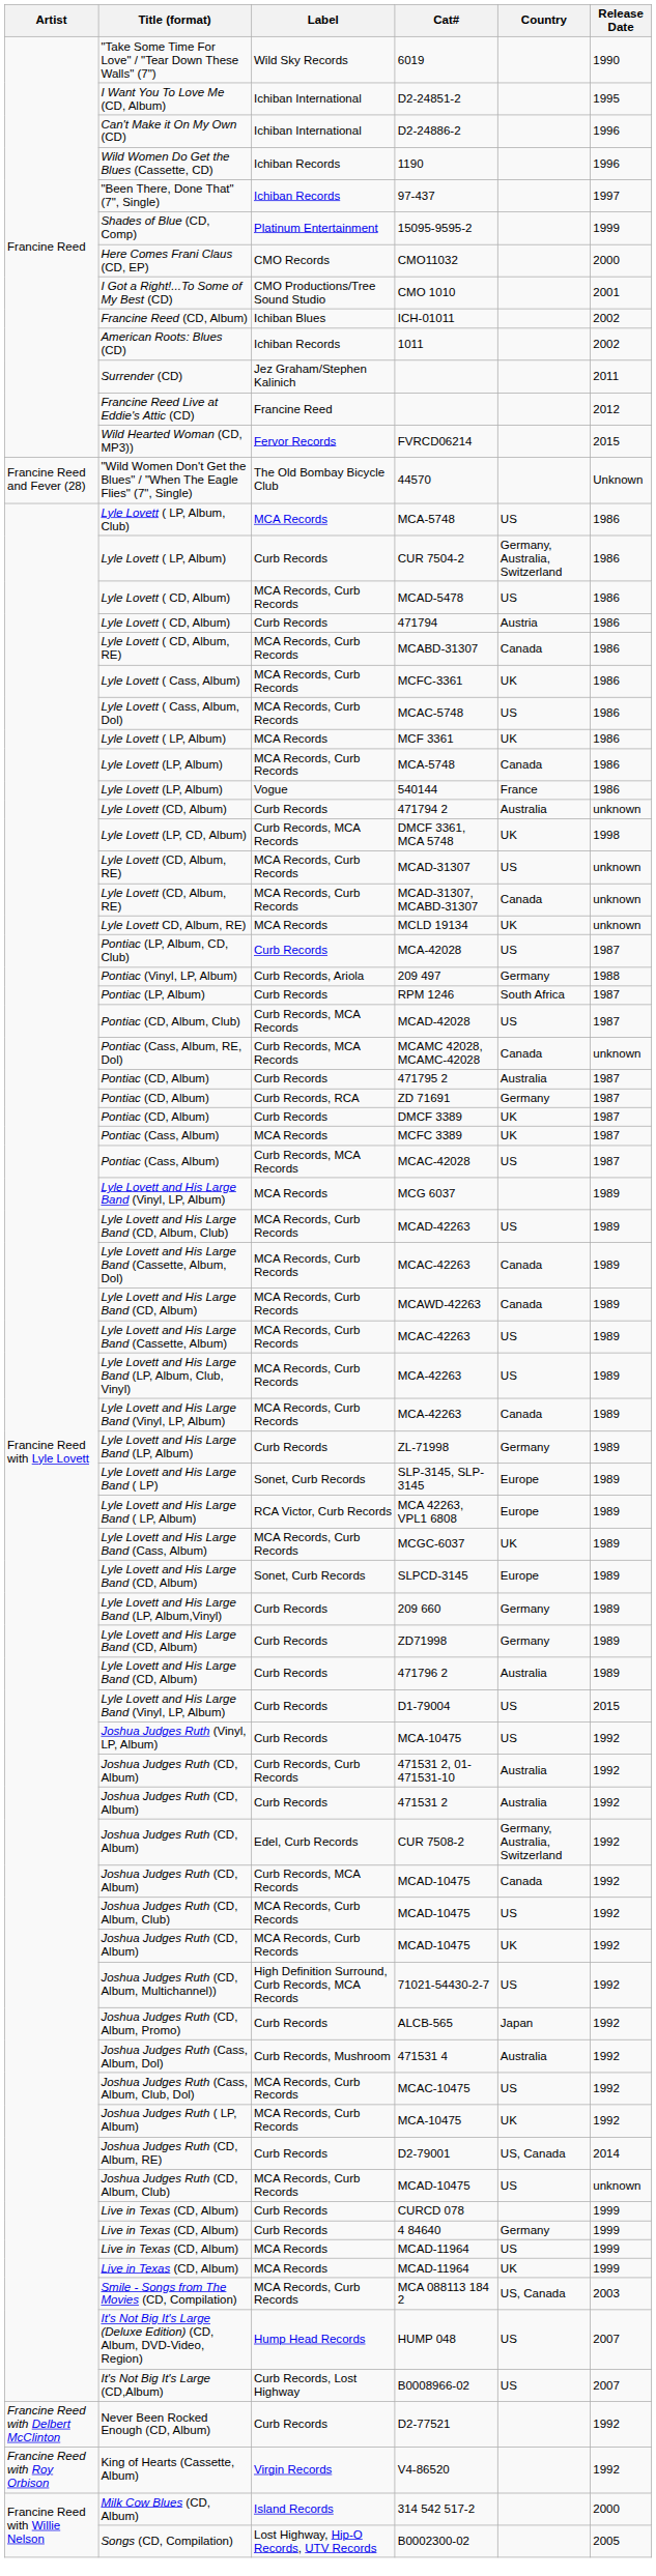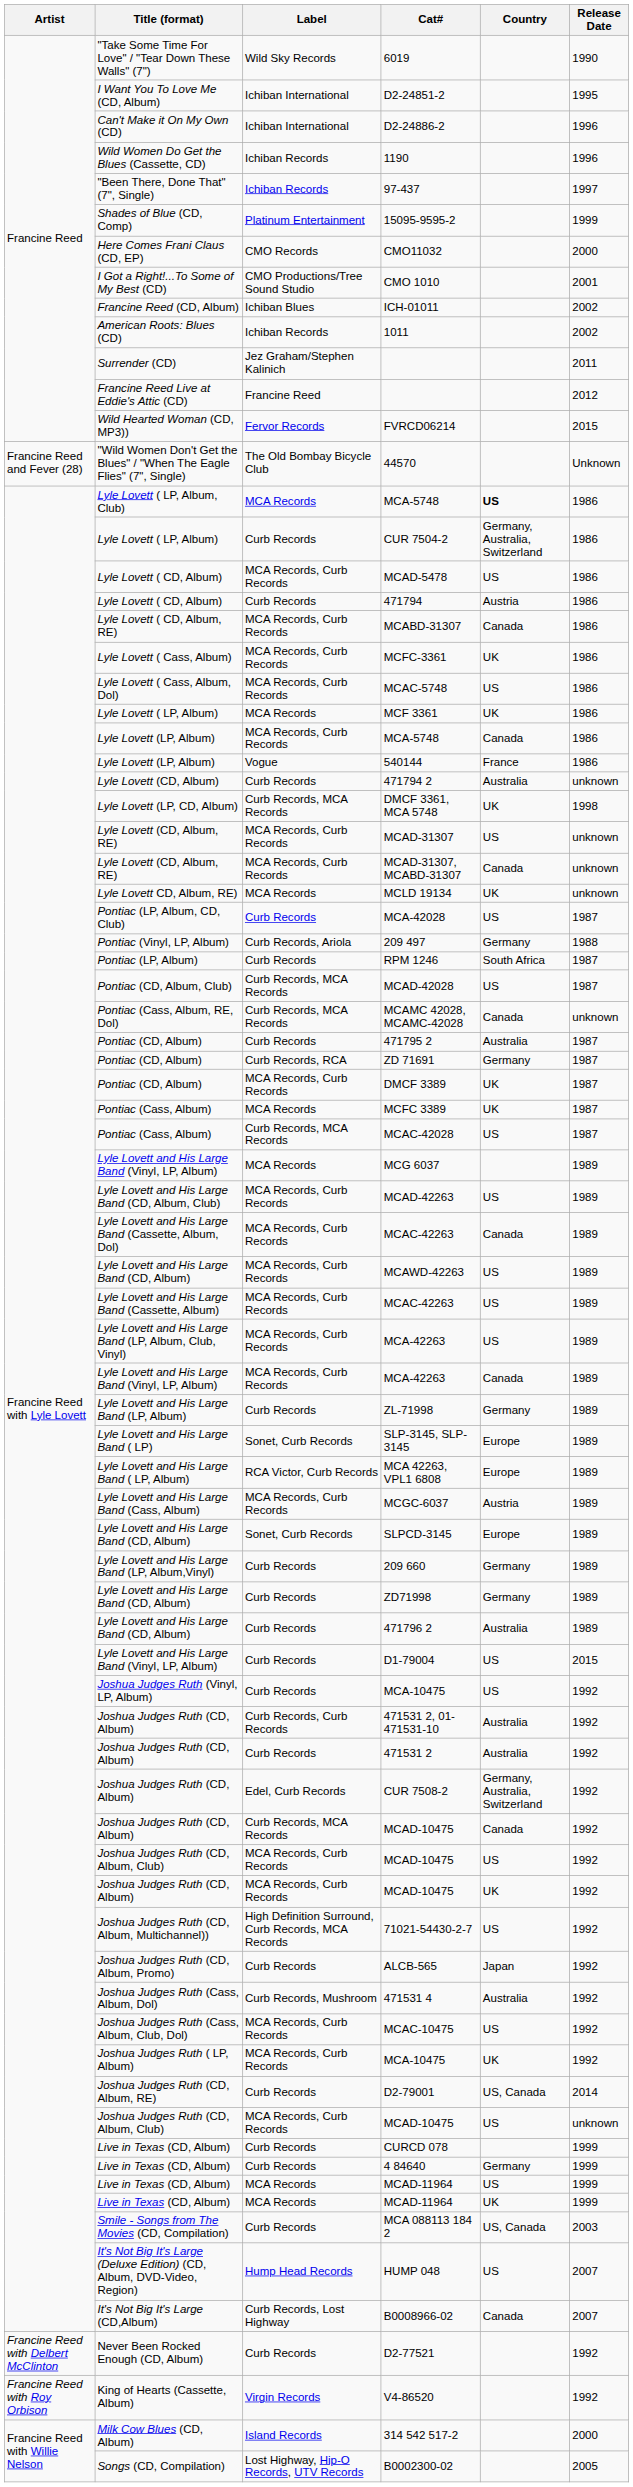Lyle Lovett ( LP, Album, Club) / MCA-5748 | Country: normal -> bold
DMCF 3389 | Label: Curb Records -> MCA Records, Curb Records
MCAWD-42263 | Country: Canada -> US
MCGC-6037 | Country: UK -> Austria
MCA 088113 184 2 | Label: MCA Records, Curb Records -> Curb Records
B0008966-02 | Country: US -> Canada
